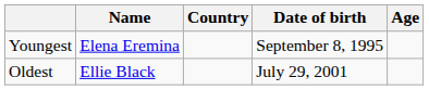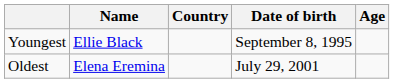Youngest | Name: Elena Eremina -> Ellie Black
Oldest | Name: Ellie Black -> Elena Eremina
